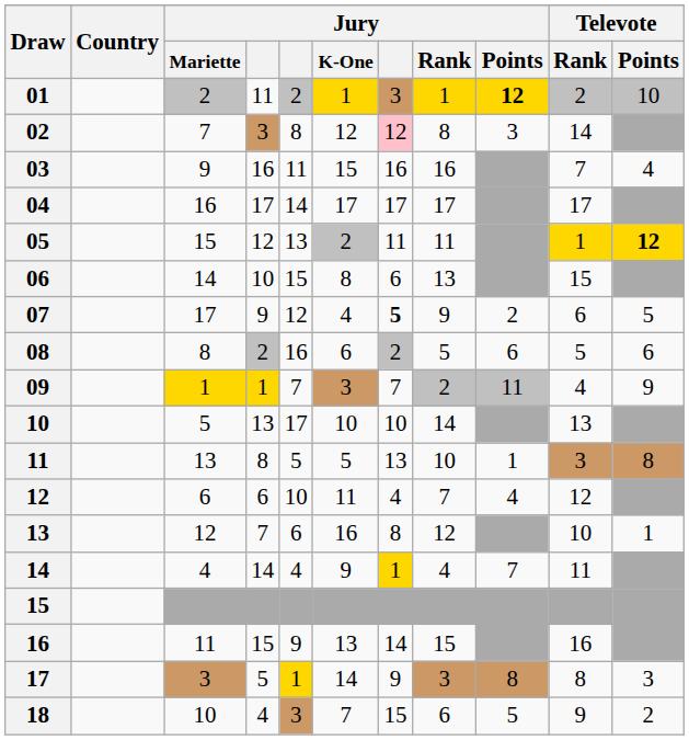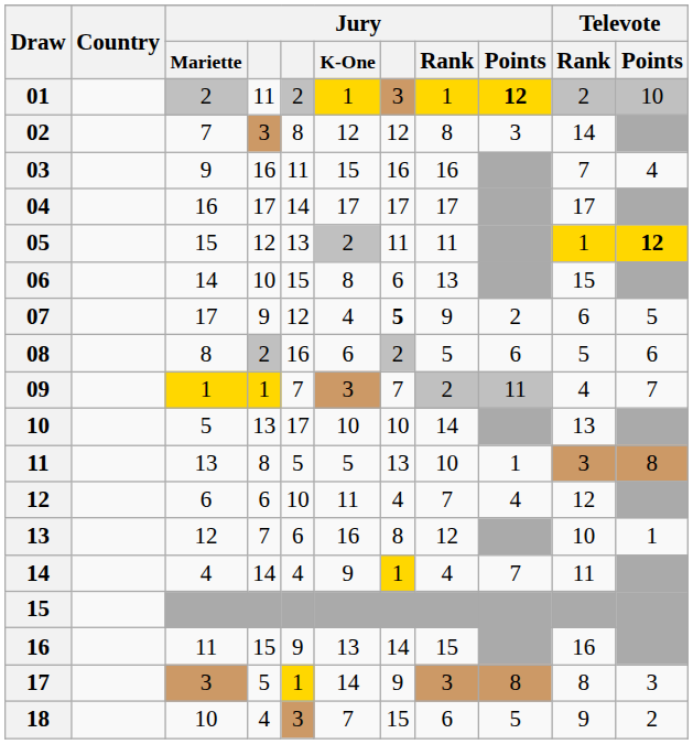02 | column 7: pink background -> no background
09 | Televote / Points: 9 -> 7
